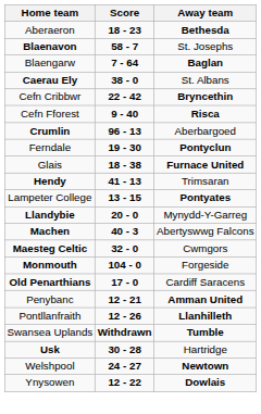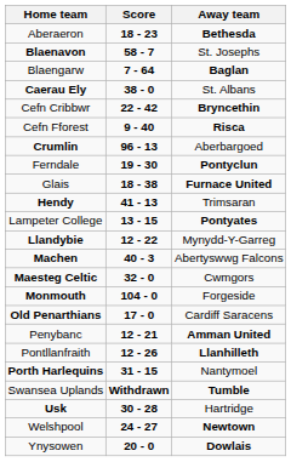Llandybie | Score: 20 - 0 -> 12 - 22
+ row: Porth Harlequins | 31 - 15 | Nantymoel
Ynysowen | Score: 12 - 22 -> 20 - 0
